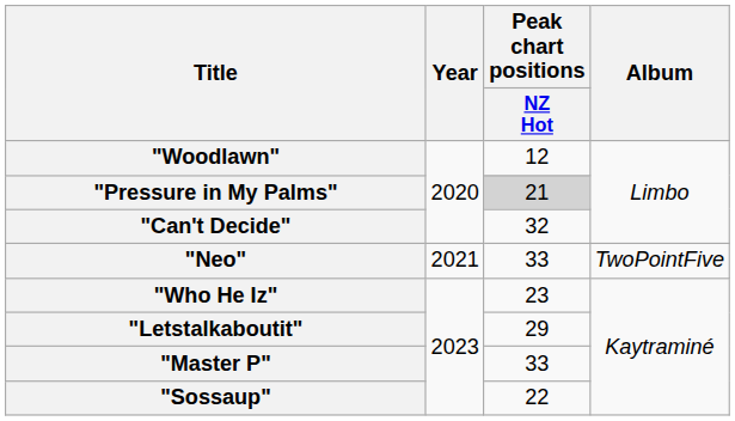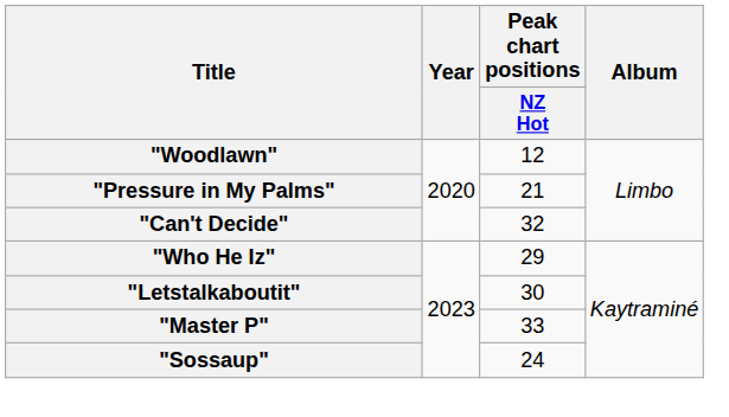"Pressure in My Palms" | Peak chart positions / NZ Hot: lightgrey background -> no background
- row: "Neo" | 2021 | 33 | TwoPointFive
"Who He Iz" | Peak chart positions / NZ Hot: 23 -> 29
"Letstalkaboutit" | Peak chart positions / NZ Hot: 29 -> 30
"Sossaup" | Peak chart positions / NZ Hot: 22 -> 24
